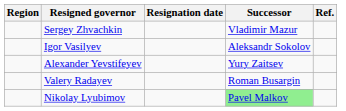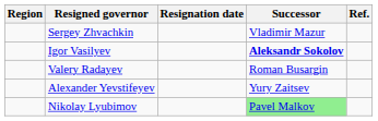Igor Vasilyev | Successor: normal -> bold
rows swapped: Valery Radayev <-> Alexander Yevstifeyev
